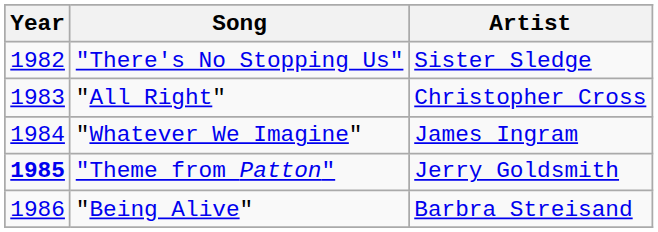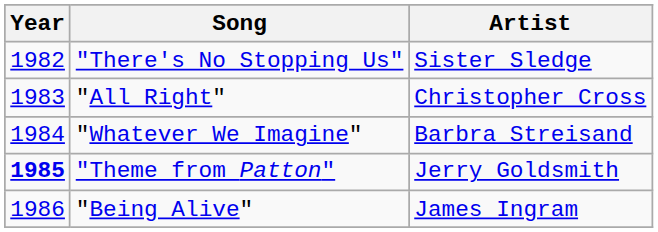"Whatever We Imagine" | Artist: James Ingram -> Barbra Streisand
"Being Alive" | Artist: Barbra Streisand -> James Ingram
